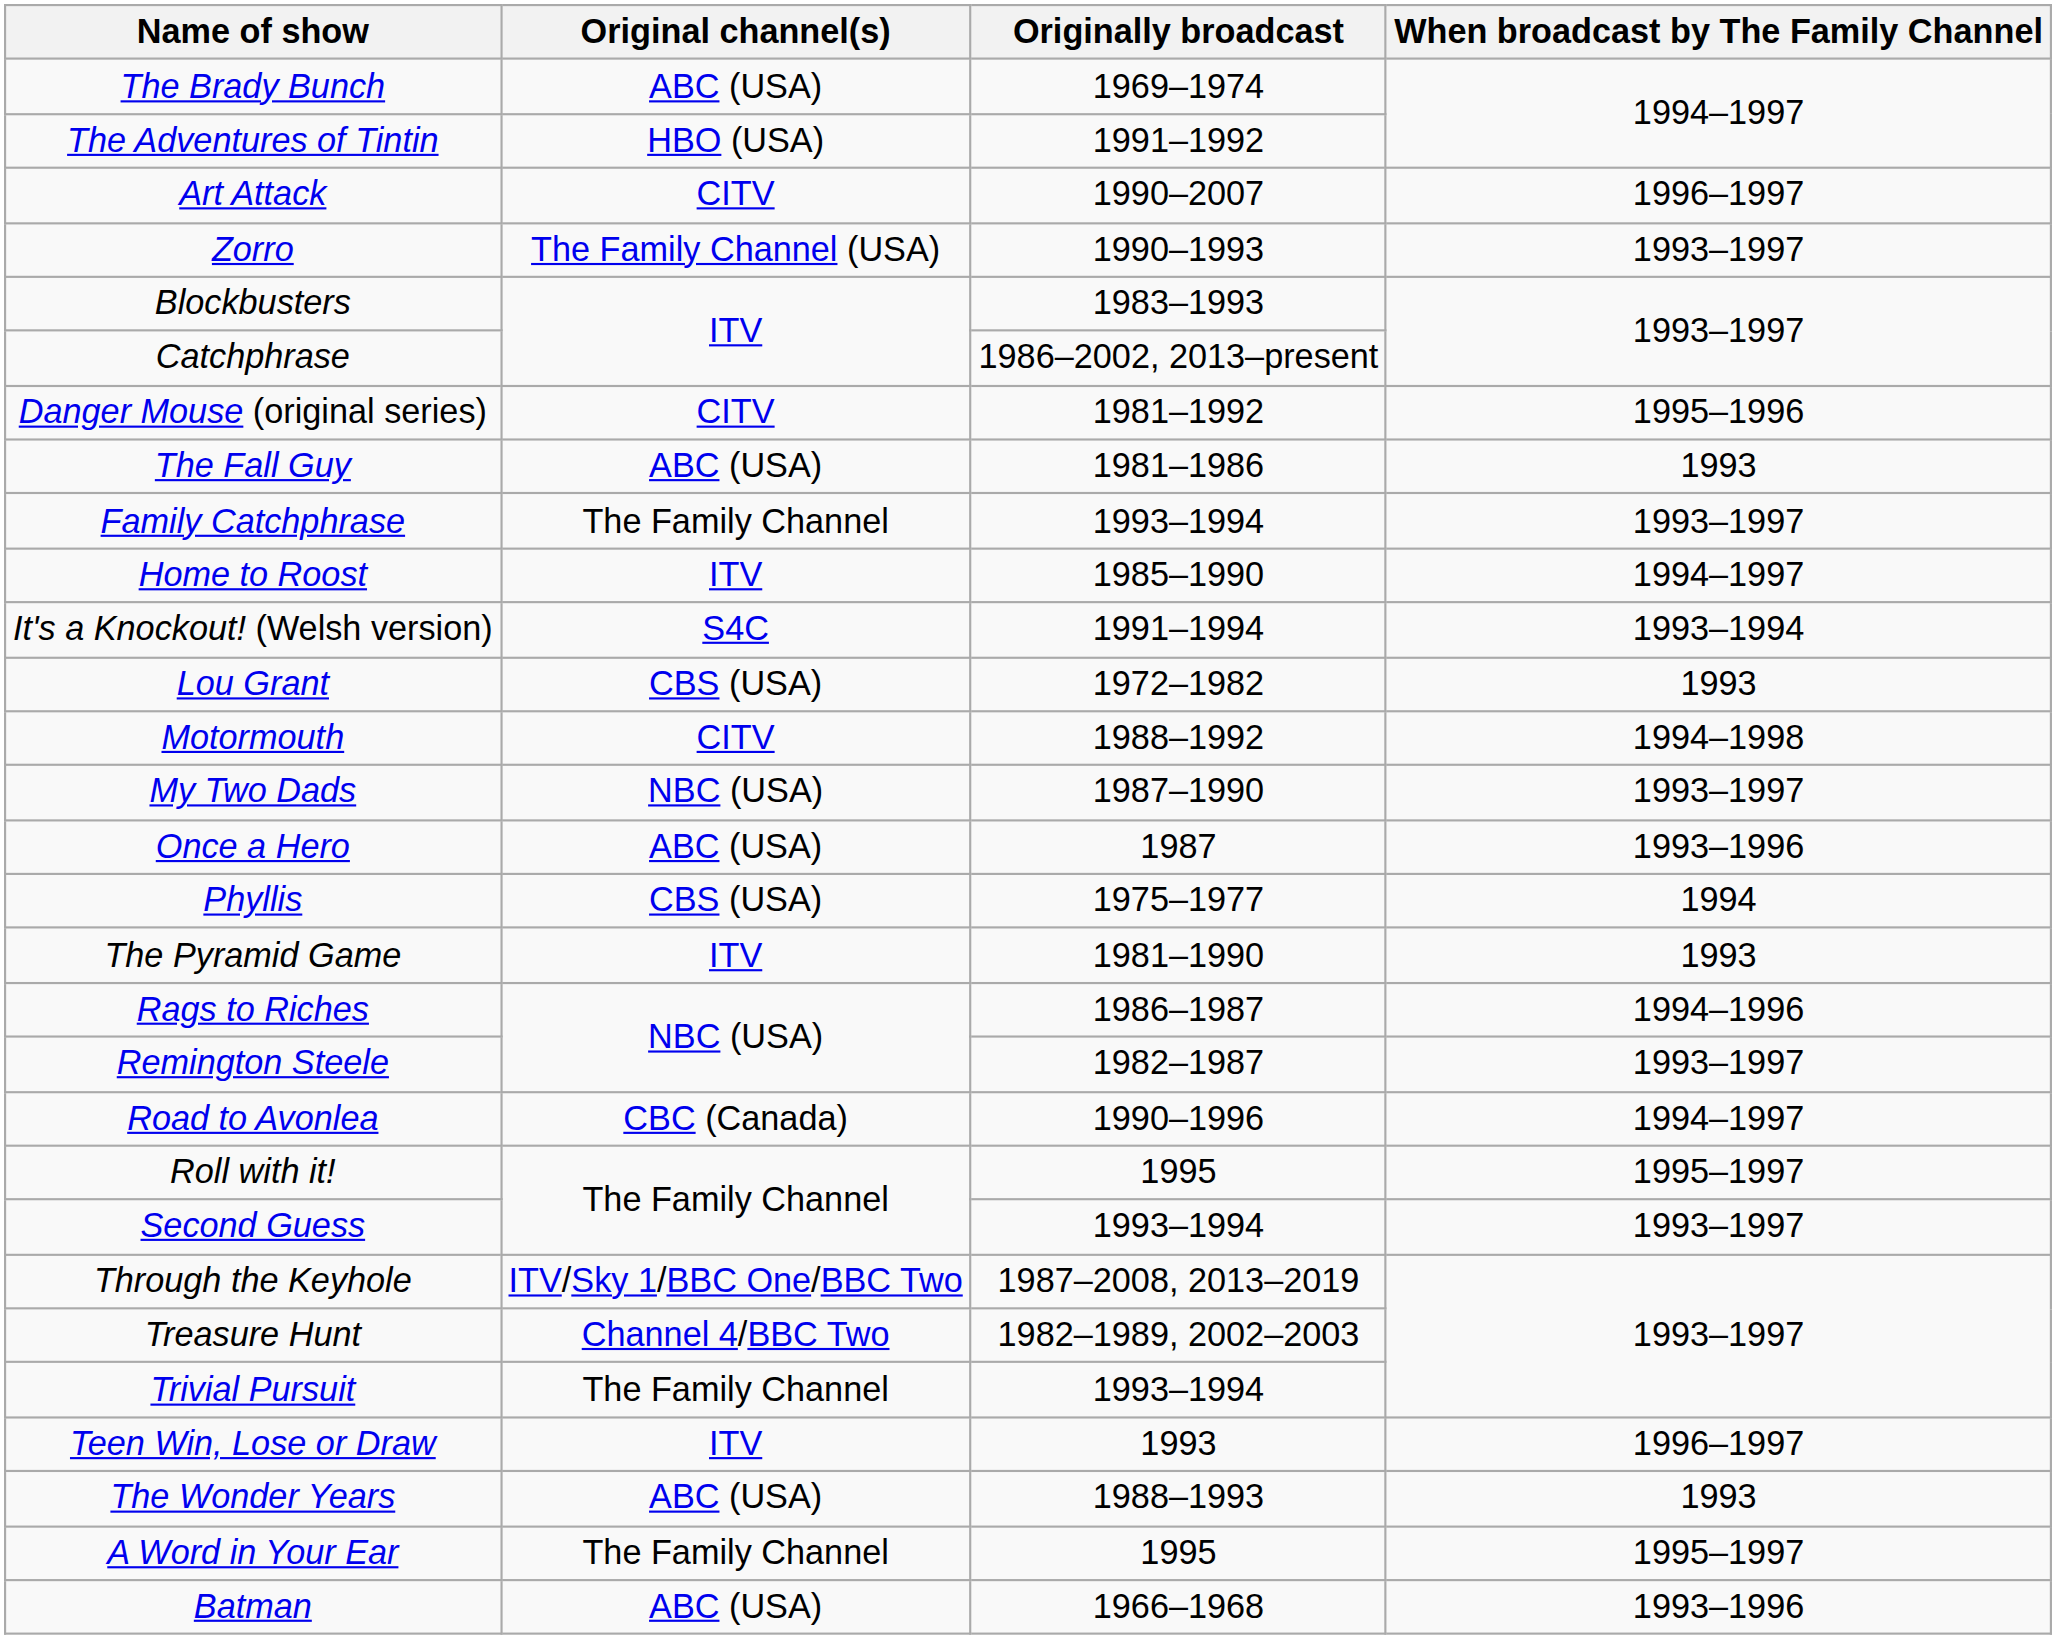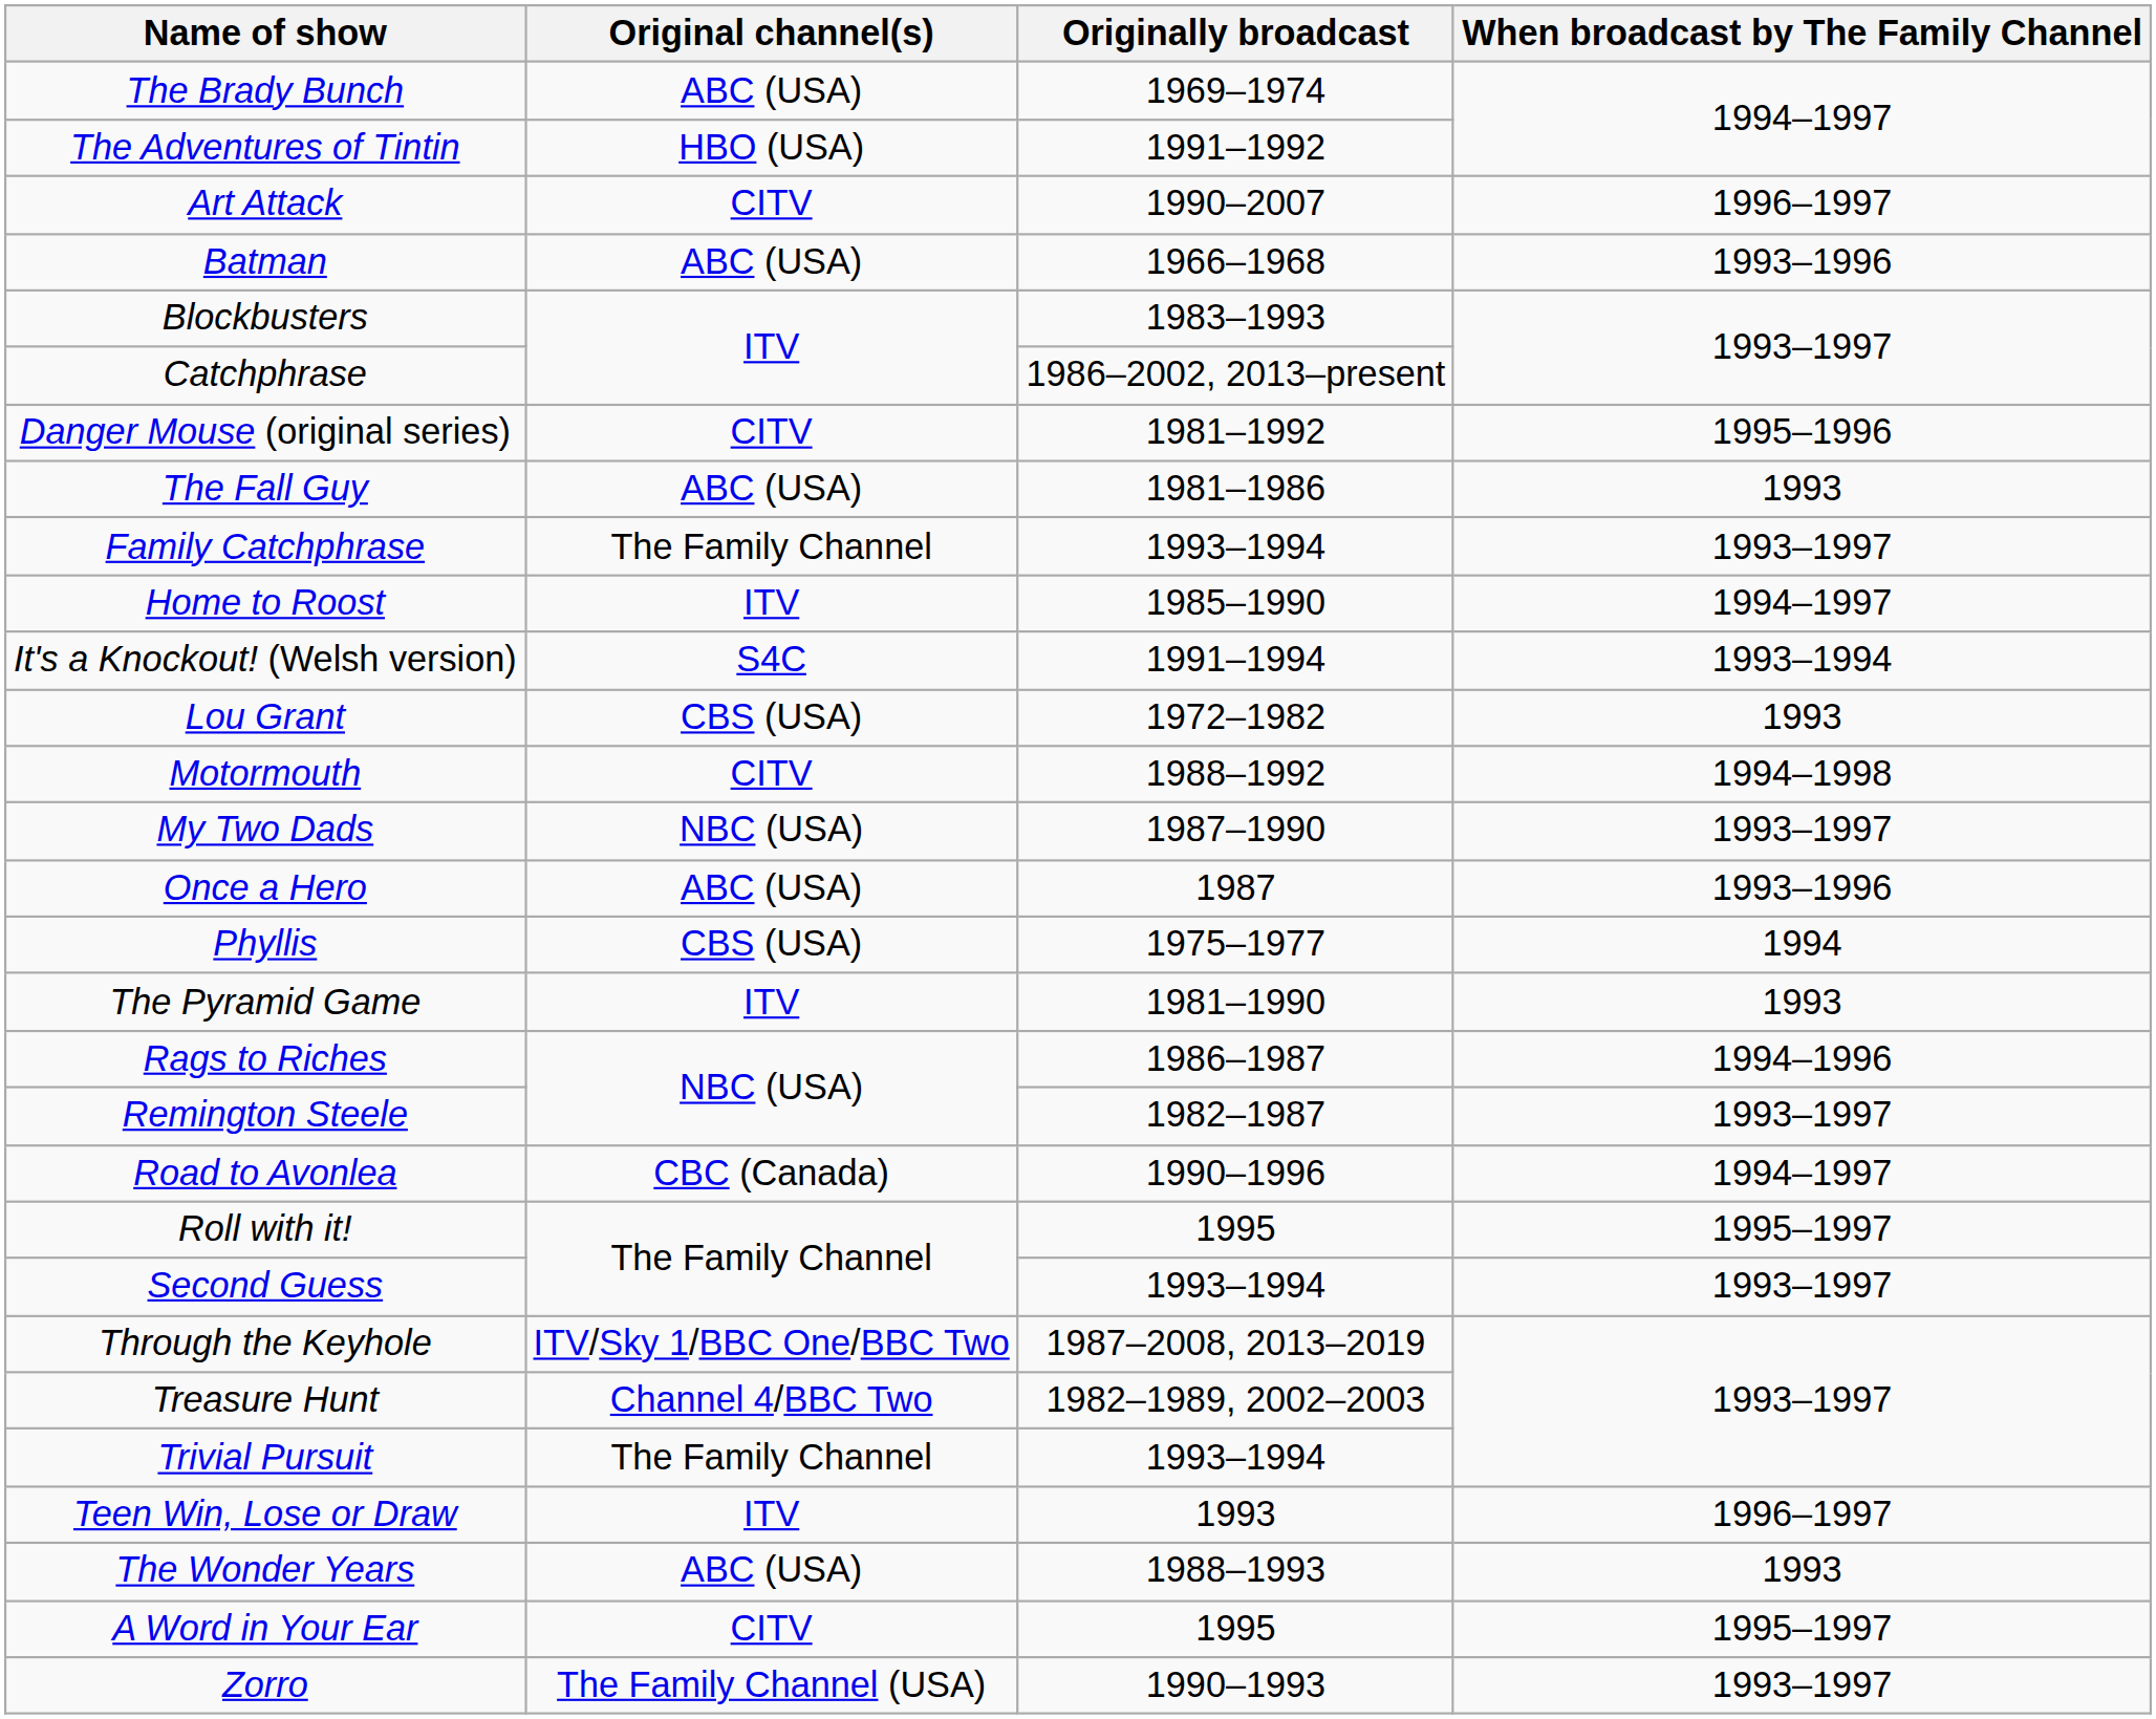rows swapped: Batman <-> Zorro
A Word in Your Ear | Original channel(s): The Family Channel -> CITV
